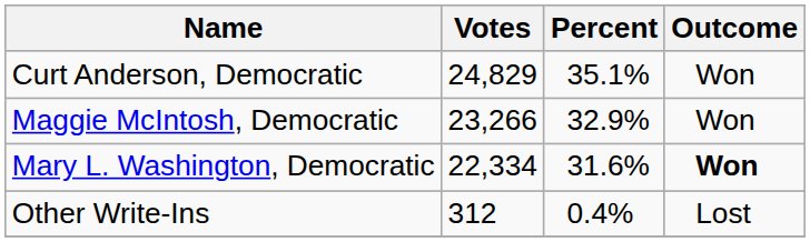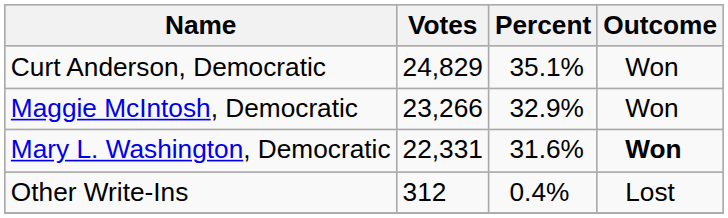Mary L. Washington, Democratic | Votes: 22,334 -> 22,331
